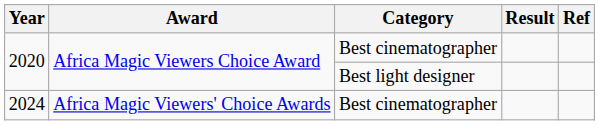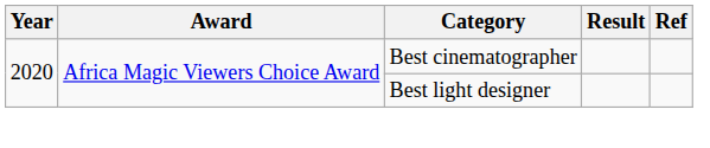- row: 2024 | Africa Magic Viewers' Choice Awards | Best cinematographer
